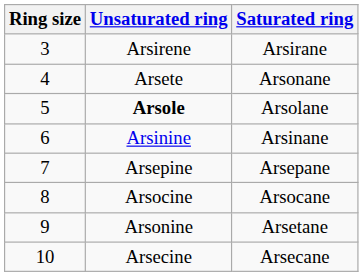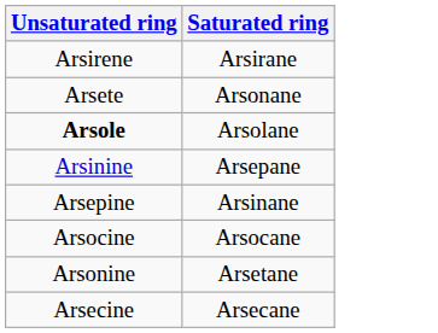- column: Ring size | 3 | 4 | 5 | 6 | 7 | 8 | 9 | 10
Arsinine | Saturated ring: Arsinane -> Arsepane
Arsepine | Saturated ring: Arsepane -> Arsinane
